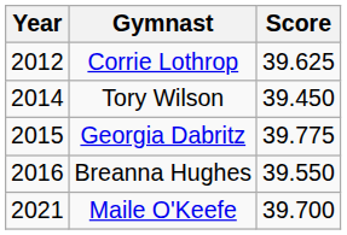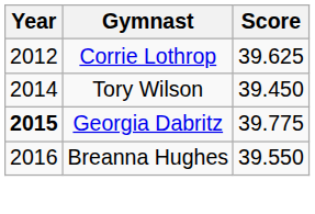Georgia Dabritz | Year: normal -> bold
- row: 2021 | Maile O'Keefe | 39.700
